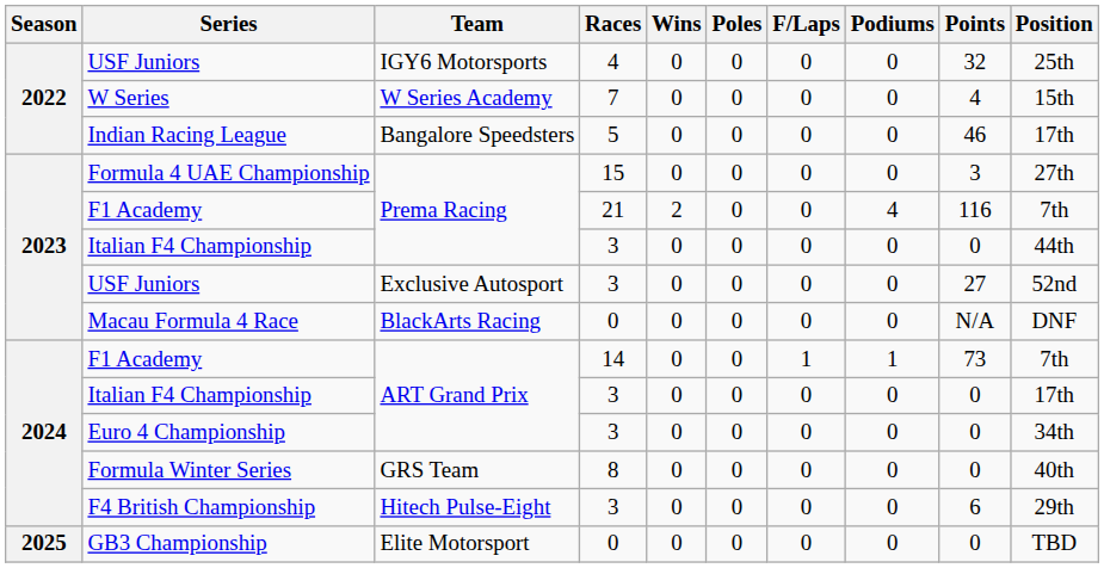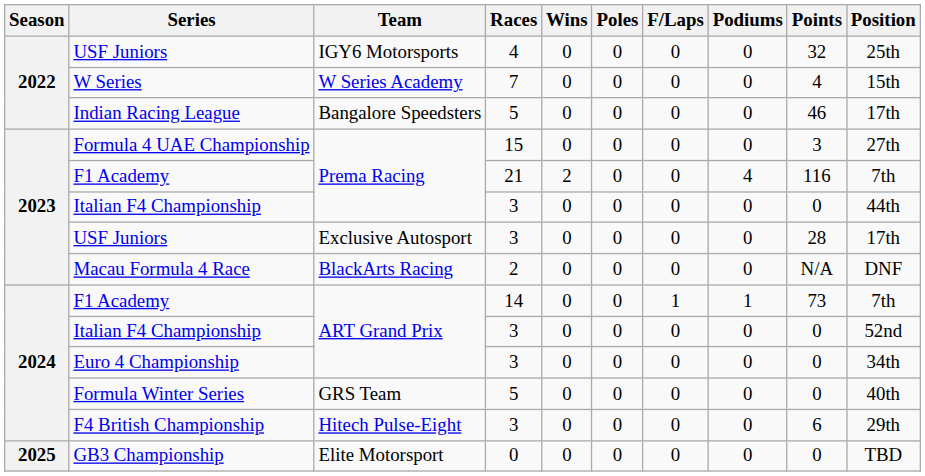USF Juniors / Exclusive Autosport | Points: 27 -> 28
USF Juniors / Exclusive Autosport | Position: 52nd -> 17th
Macau Formula 4 Race | Races: 0 -> 2
Italian F4 Championship / ART Grand Prix | Position: 17th -> 52nd
Formula Winter Series | Races: 8 -> 5
